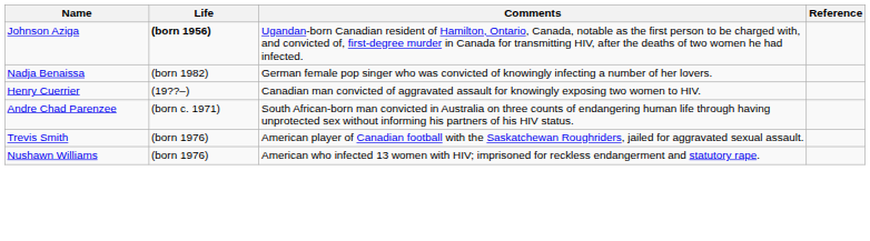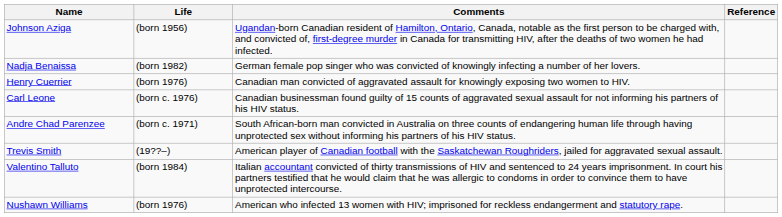Johnson Aziga | Life: bold -> normal
Henry Cuerrier | Life: (19??–) -> (born 1976)
+ row: Carl Leone | (born c. 1976) | Canadian businessman found guilty of 15 counts of aggravated sexual assault for not informing his partners of his HIV status.
Trevis Smith | Life: (born 1976) -> (19??–)
+ row: Valentino Talluto | (born 1984) | Italian accountant convicted of thirty transmissions of HIV and sentenced to 24 years imprisonment. In court his partners testified that he would claim that he was allergic to condoms in order to convince them to have unprotected intercourse.
